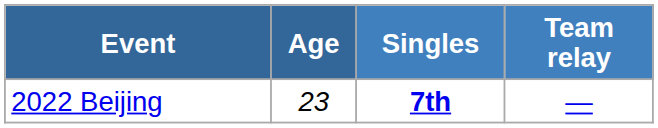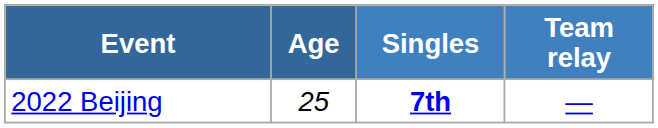2022 Beijing | Age: 23 -> 25
